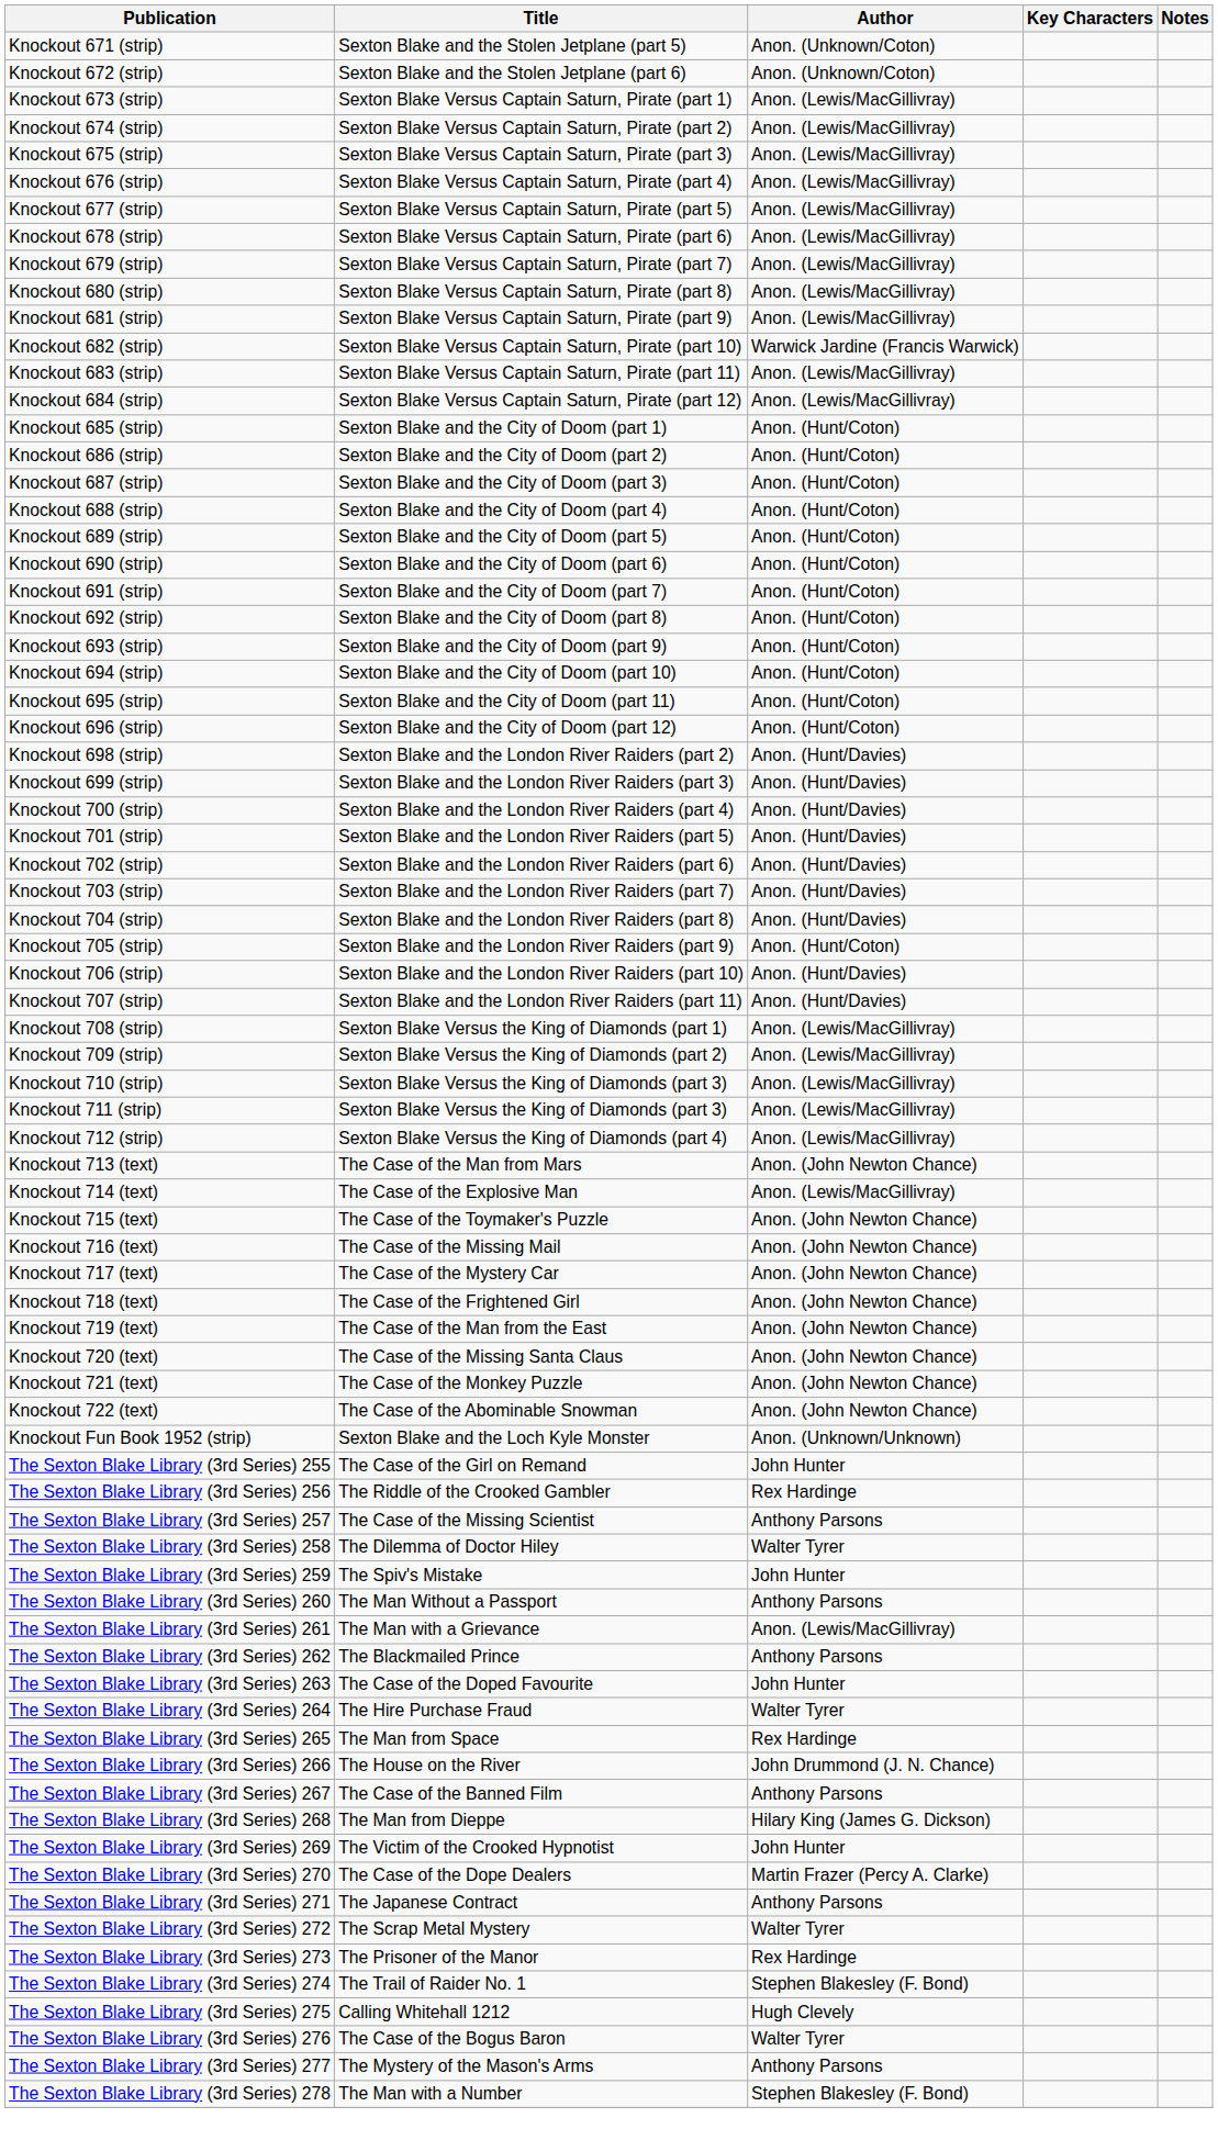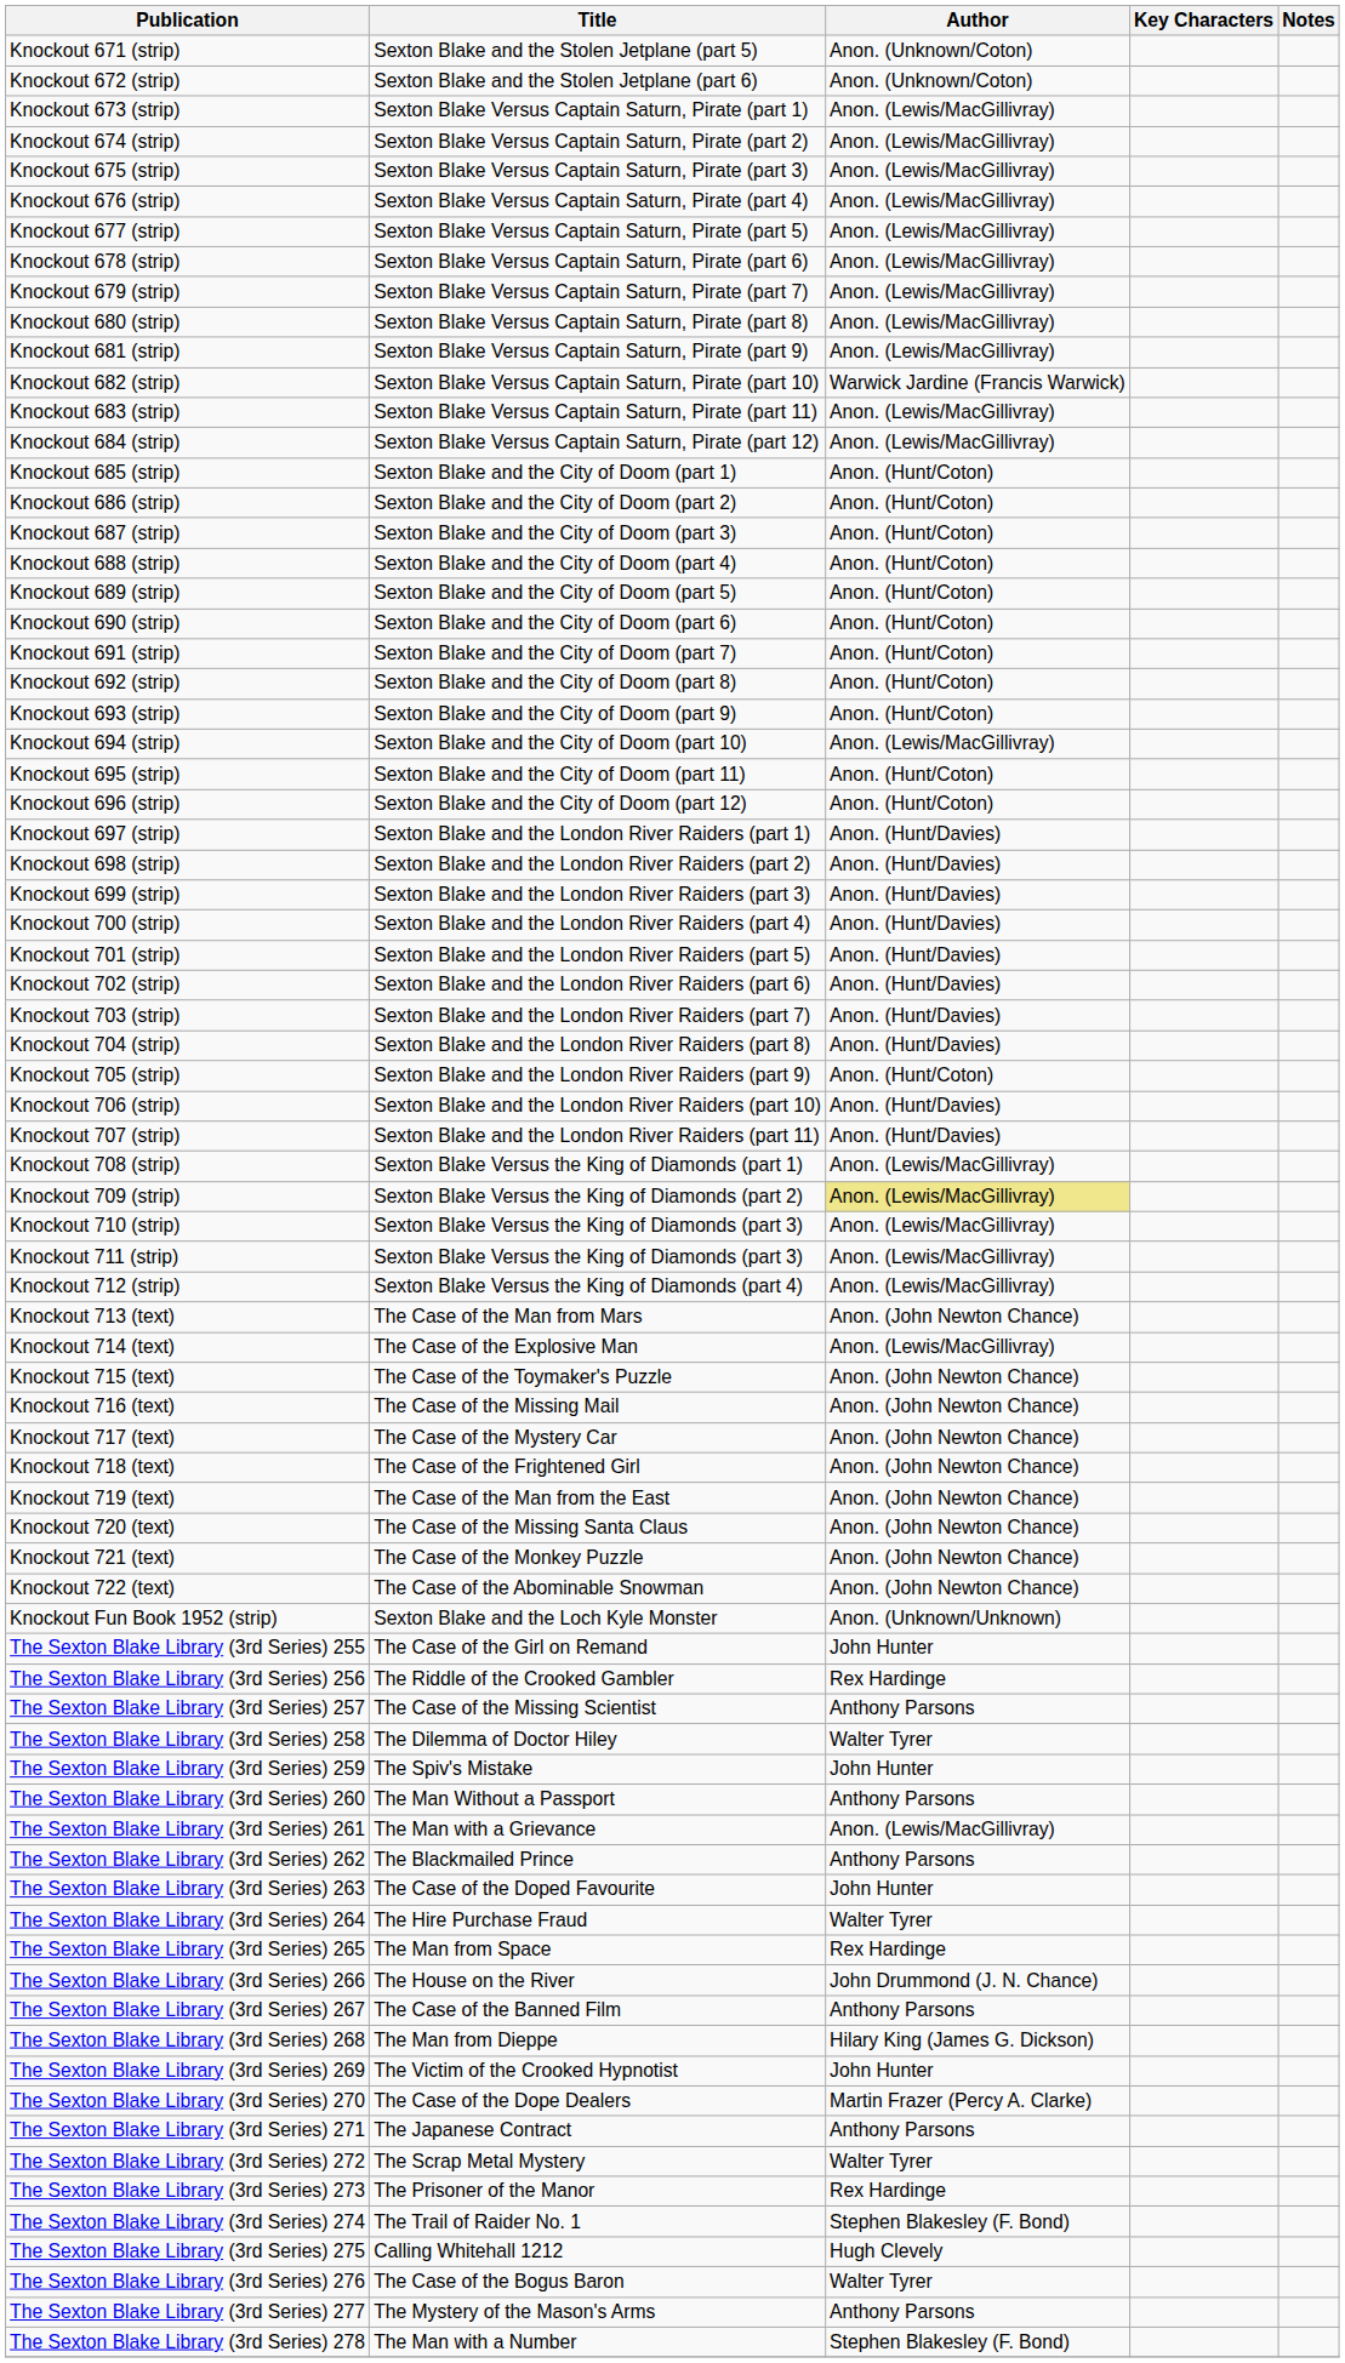Knockout 694 (strip) | Author: Anon. (Hunt/Coton) -> Anon. (Lewis/MacGillivray)
+ row: Knockout 697 (strip) | Sexton Blake and the London River Raiders (part 1) | Anon. (Hunt/Davies)
Knockout 709 (strip) | Author: no background -> khaki background
